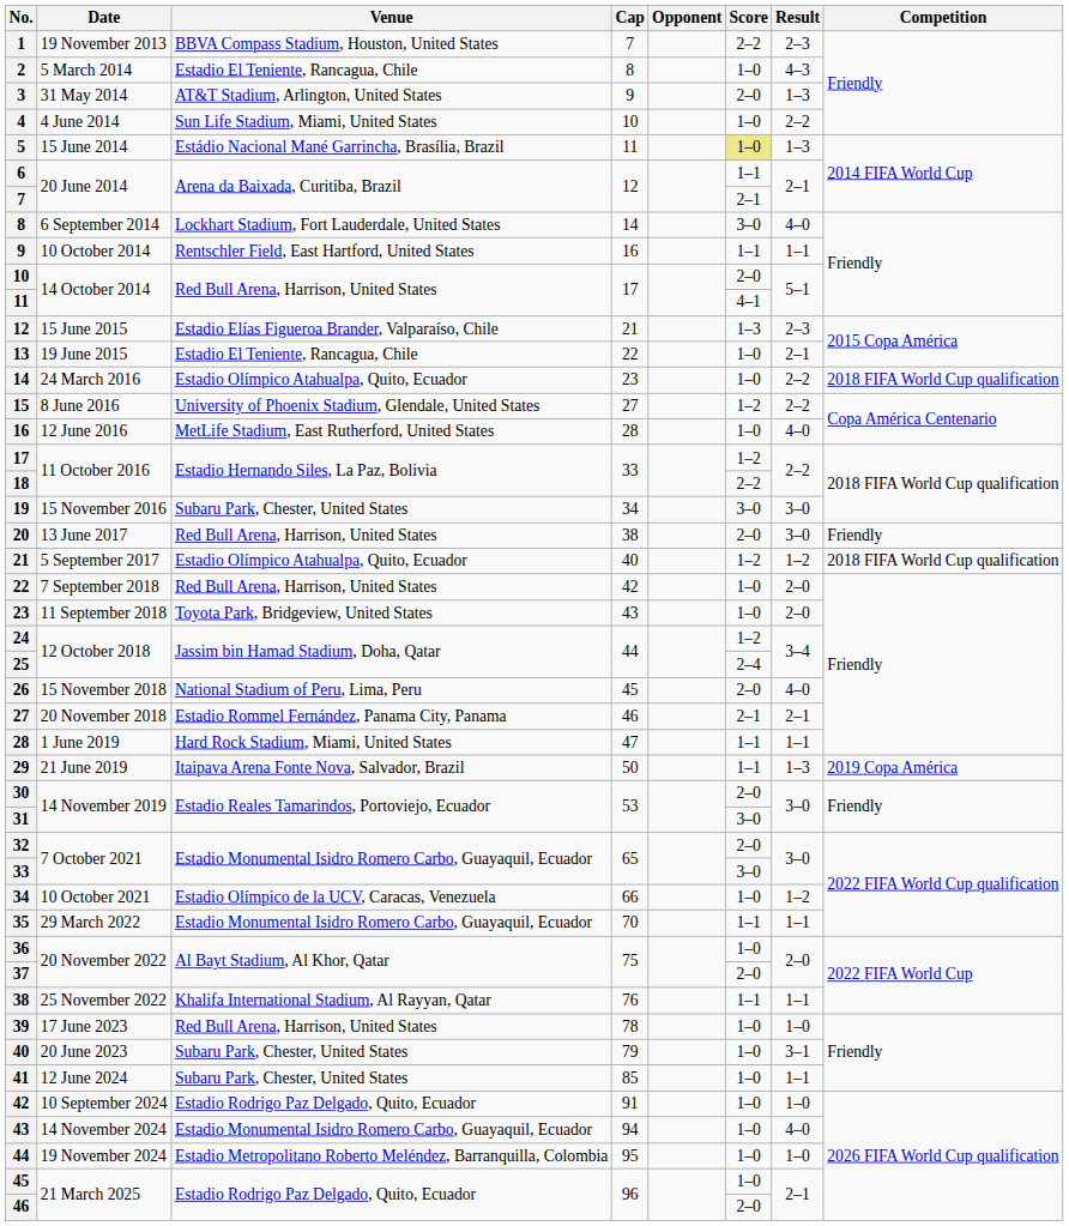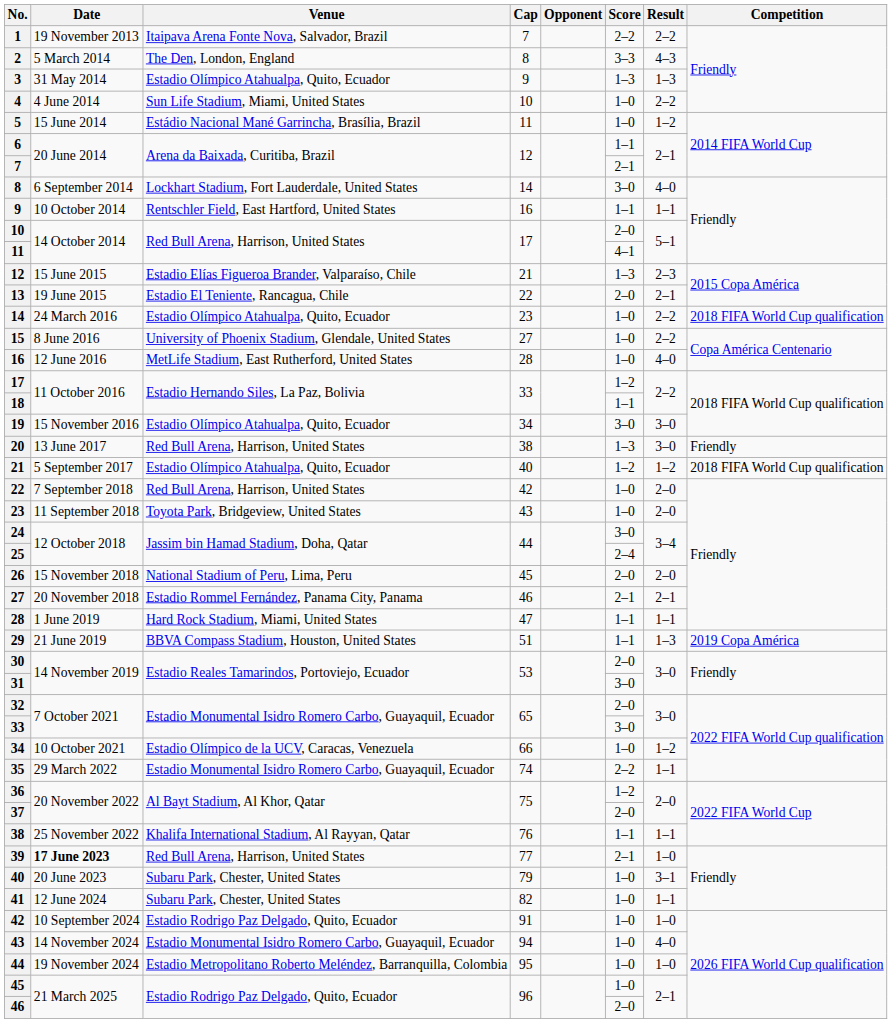1 | Venue: BBVA Compass Stadium, Houston, United States -> Itaipava Arena Fonte Nova, Salvador, Brazil
1 | Result: 2–3 -> 2–2
2 | Venue: Estadio El Teniente, Rancagua, Chile -> The Den, London, England
2 | Score: 1–0 -> 3–3
3 | Venue: AT&T Stadium, Arlington, United States -> Estadio Olímpico Atahualpa, Quito, Ecuador
3 | Score: 2–0 -> 1–3
5 | Score: khaki background -> no background
5 | Result: 1–3 -> 1–2
13 | Score: 1–0 -> 2–0
15 | Score: 1–2 -> 1–0
18 | Score: 2–2 -> 1–1
19 | Venue: Subaru Park, Chester, United States -> Estadio Olímpico Atahualpa, Quito, Ecuador
20 | Score: 2–0 -> 1–3
24 | Score: 1–2 -> 3–0
26 | Result: 4–0 -> 2–0
29 | Venue: Itaipava Arena Fonte Nova, Salvador, Brazil -> BBVA Compass Stadium, Houston, United States
29 | Cap: 50 -> 51
35 | Cap: 70 -> 74
35 | Score: 1–1 -> 2–2
36 | Score: 1–0 -> 1–2
39 | Date: normal -> bold
39 | Cap: 78 -> 77
39 | Score: 1–0 -> 2–1
41 | Cap: 85 -> 82
